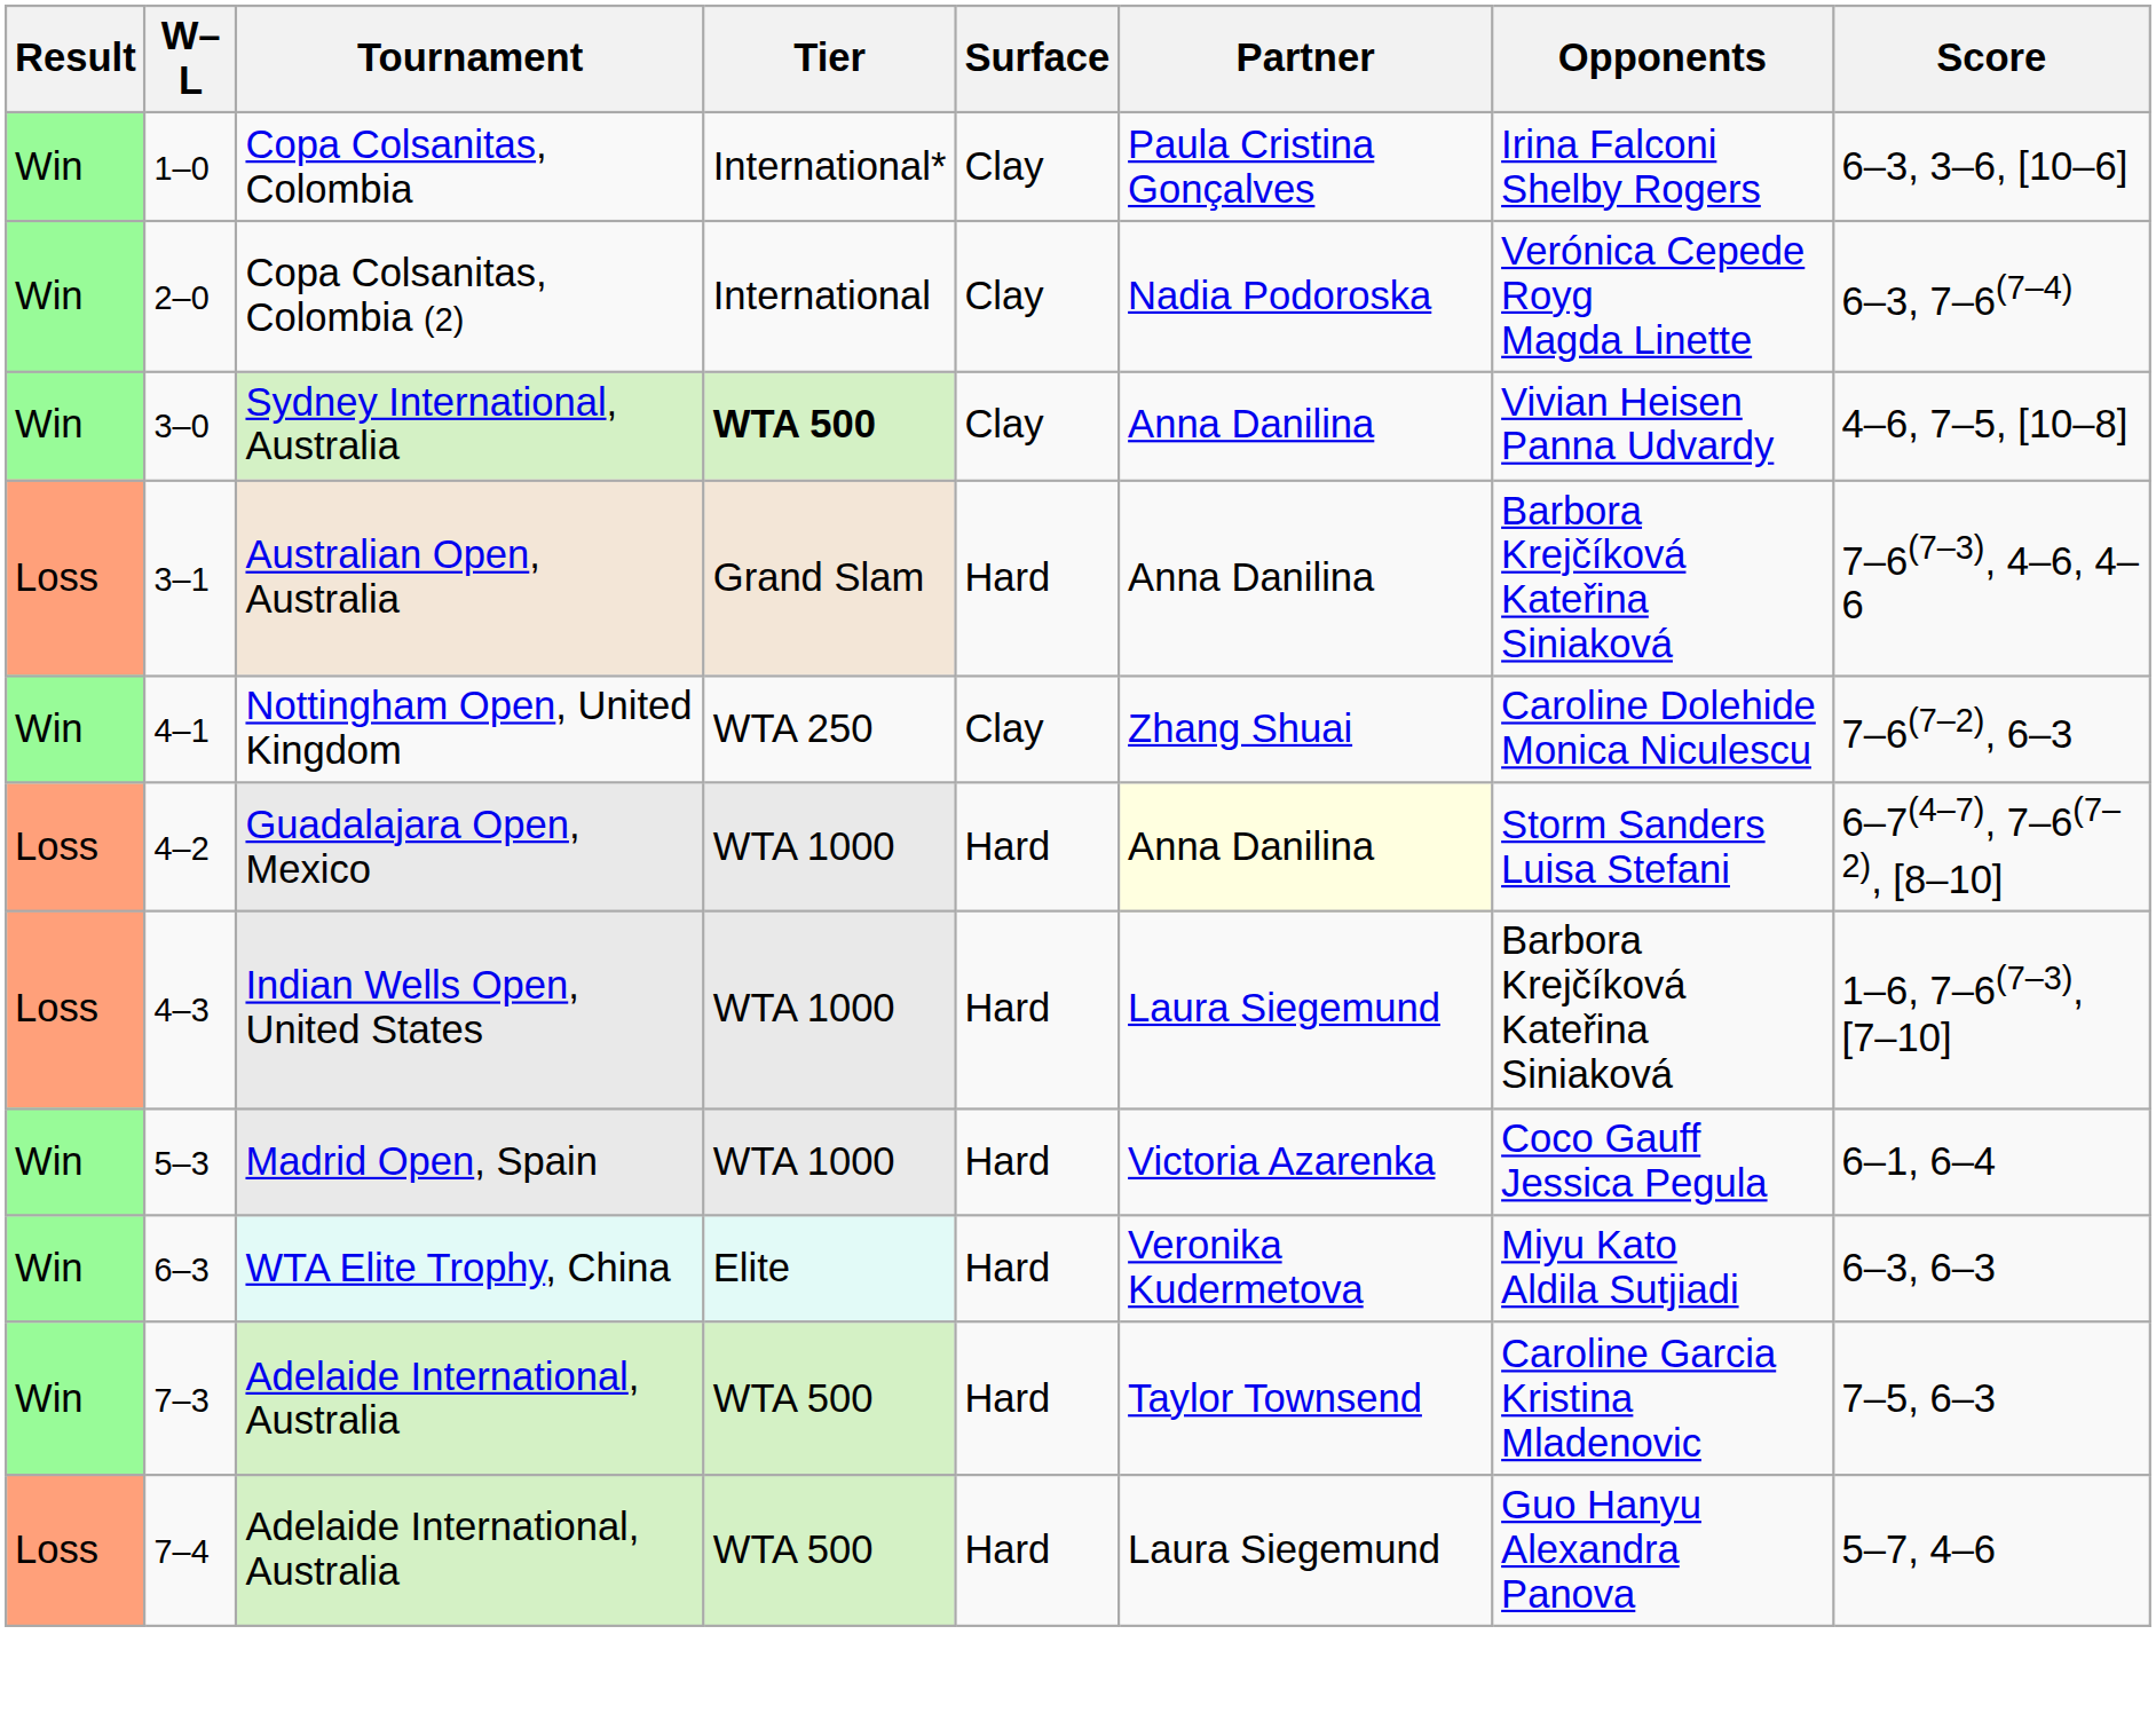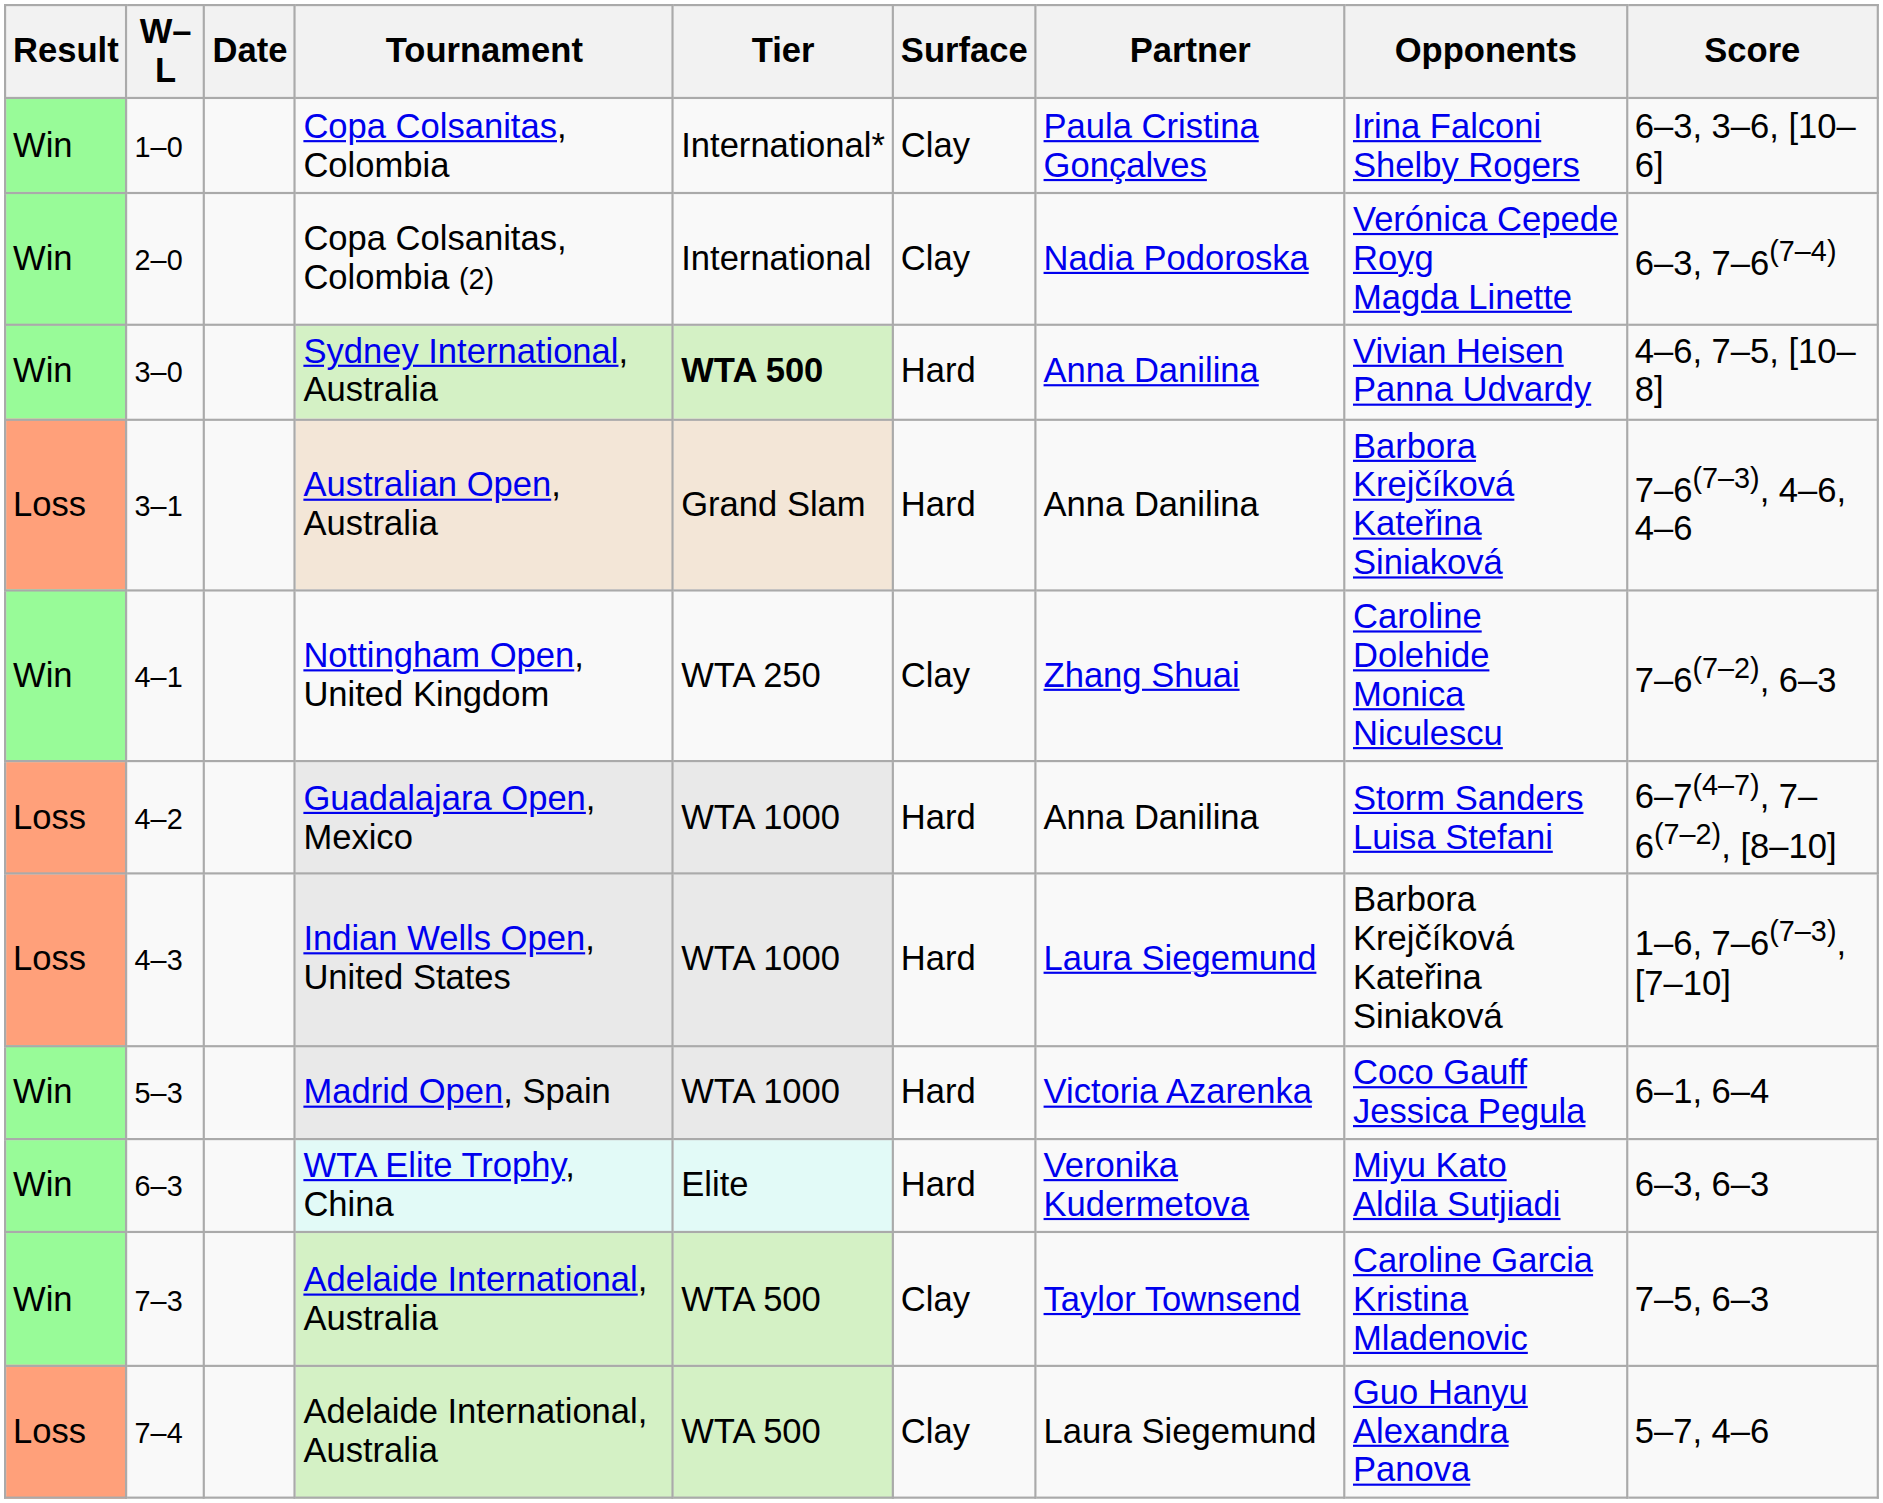+ column: Date
Sydney International, Australia | Surface: Clay -> Hard
Guadalajara Open, Mexico | Partner: lightyellow background -> no background
7–3 / Adelaide International, Australia | Surface: Hard -> Clay
7–4 / Adelaide International, Australia | Surface: Hard -> Clay
